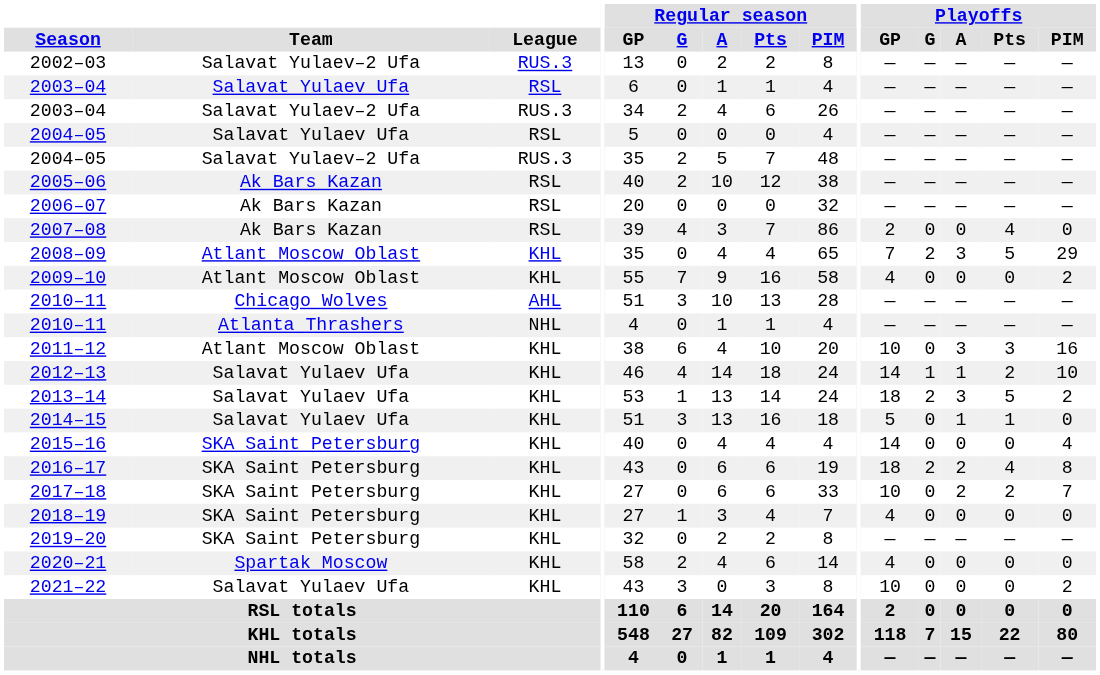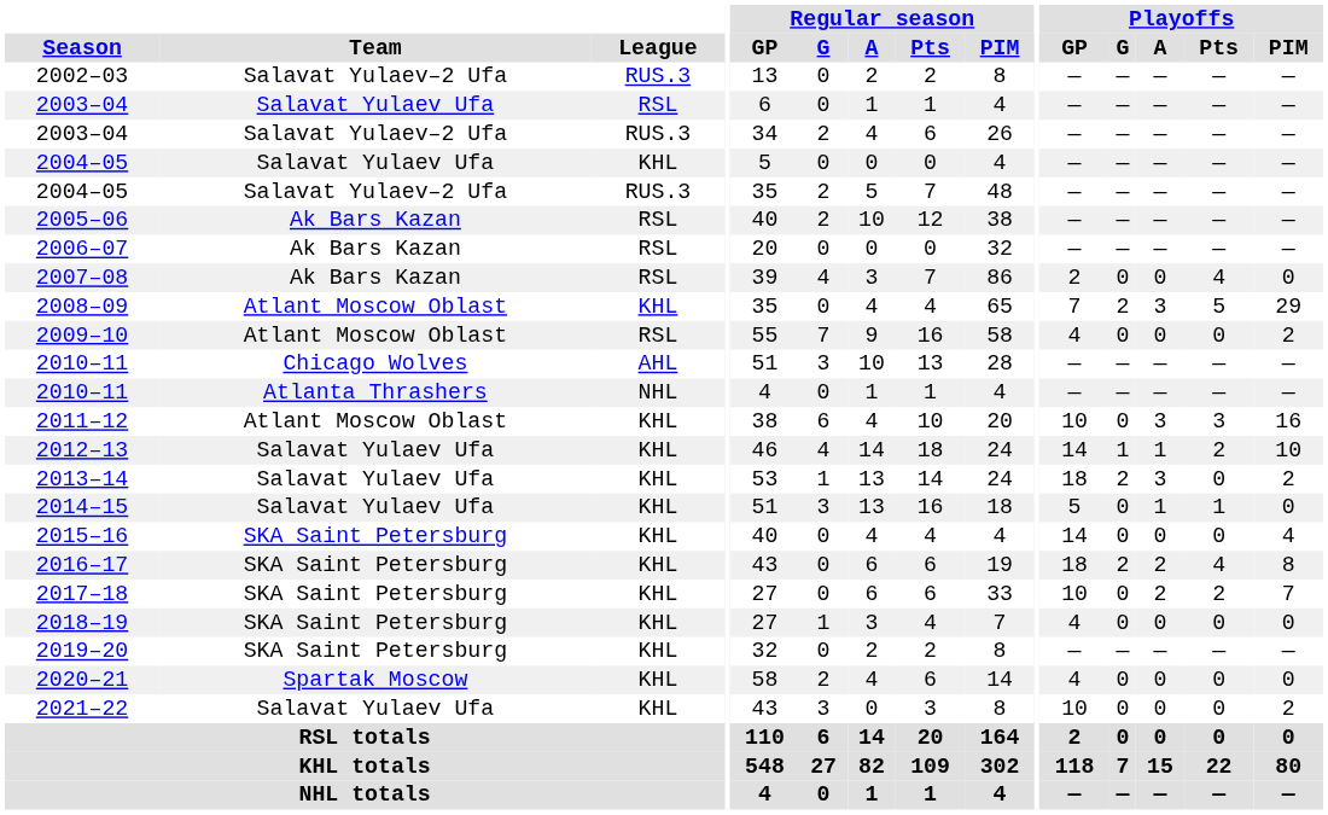2004–05 / Salavat Yulaev Ufa | League: RSL -> KHL
2009–10 | League: KHL -> RSL
2013–14 | Playoffs / Pts: 5 -> 0
